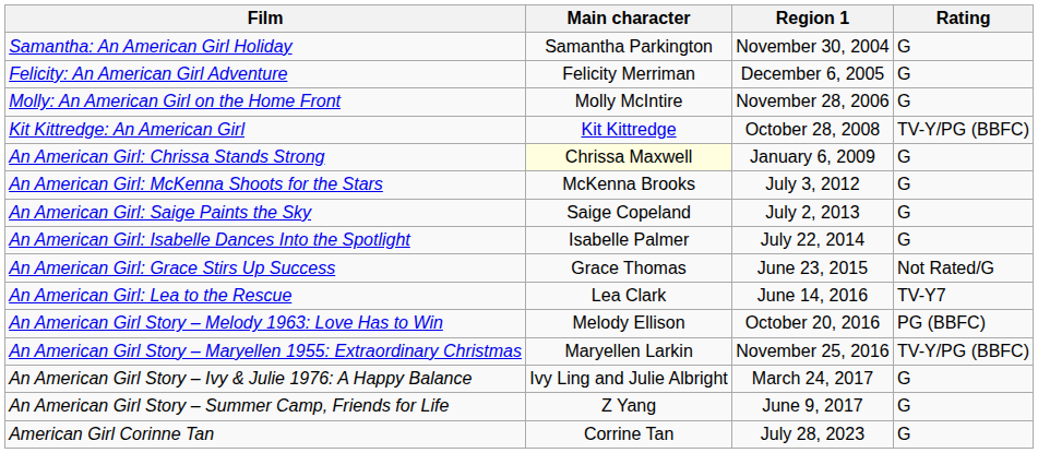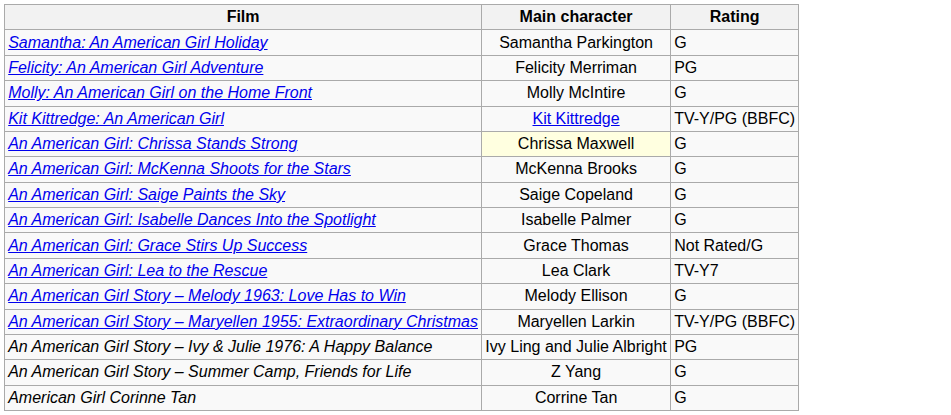- column: Region 1 | November 30, 2004 | December 6, 2005 | November 28, 2006 | October 28, 2008 | January 6, 2009 | July 3, 2012 | July 2, 2013 | July 22, 2014 | June 23, 2015 | June 14, 2016 | October 20, 2016 | November 25, 2016 | March 24, 2017 | June 9, 2017 | July 28, 2023
Felicity: An American Girl Adventure | Rating: G -> PG
An American Girl Story – Melody 1963: Love Has to Win | Rating: PG (BBFC) -> G
An American Girl Story – Ivy & Julie 1976: A Happy Balance | Rating: G -> PG
